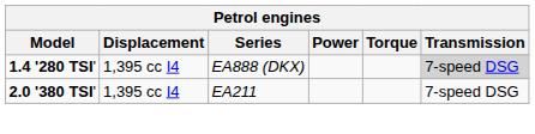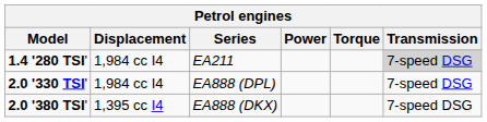1.4 '280 TSI' | Displacement: 1,395 cc I4 -> 1,984 cc I4
1.4 '280 TSI' | Series: EA888 (DKX) -> EA211
+ row: 2.0 '330 TSI' | 1,984 cc I4 | EA888 (DPL) | 7-speed DSG
2.0 '380 TSI' | Series: EA211 -> EA888 (DKX)
